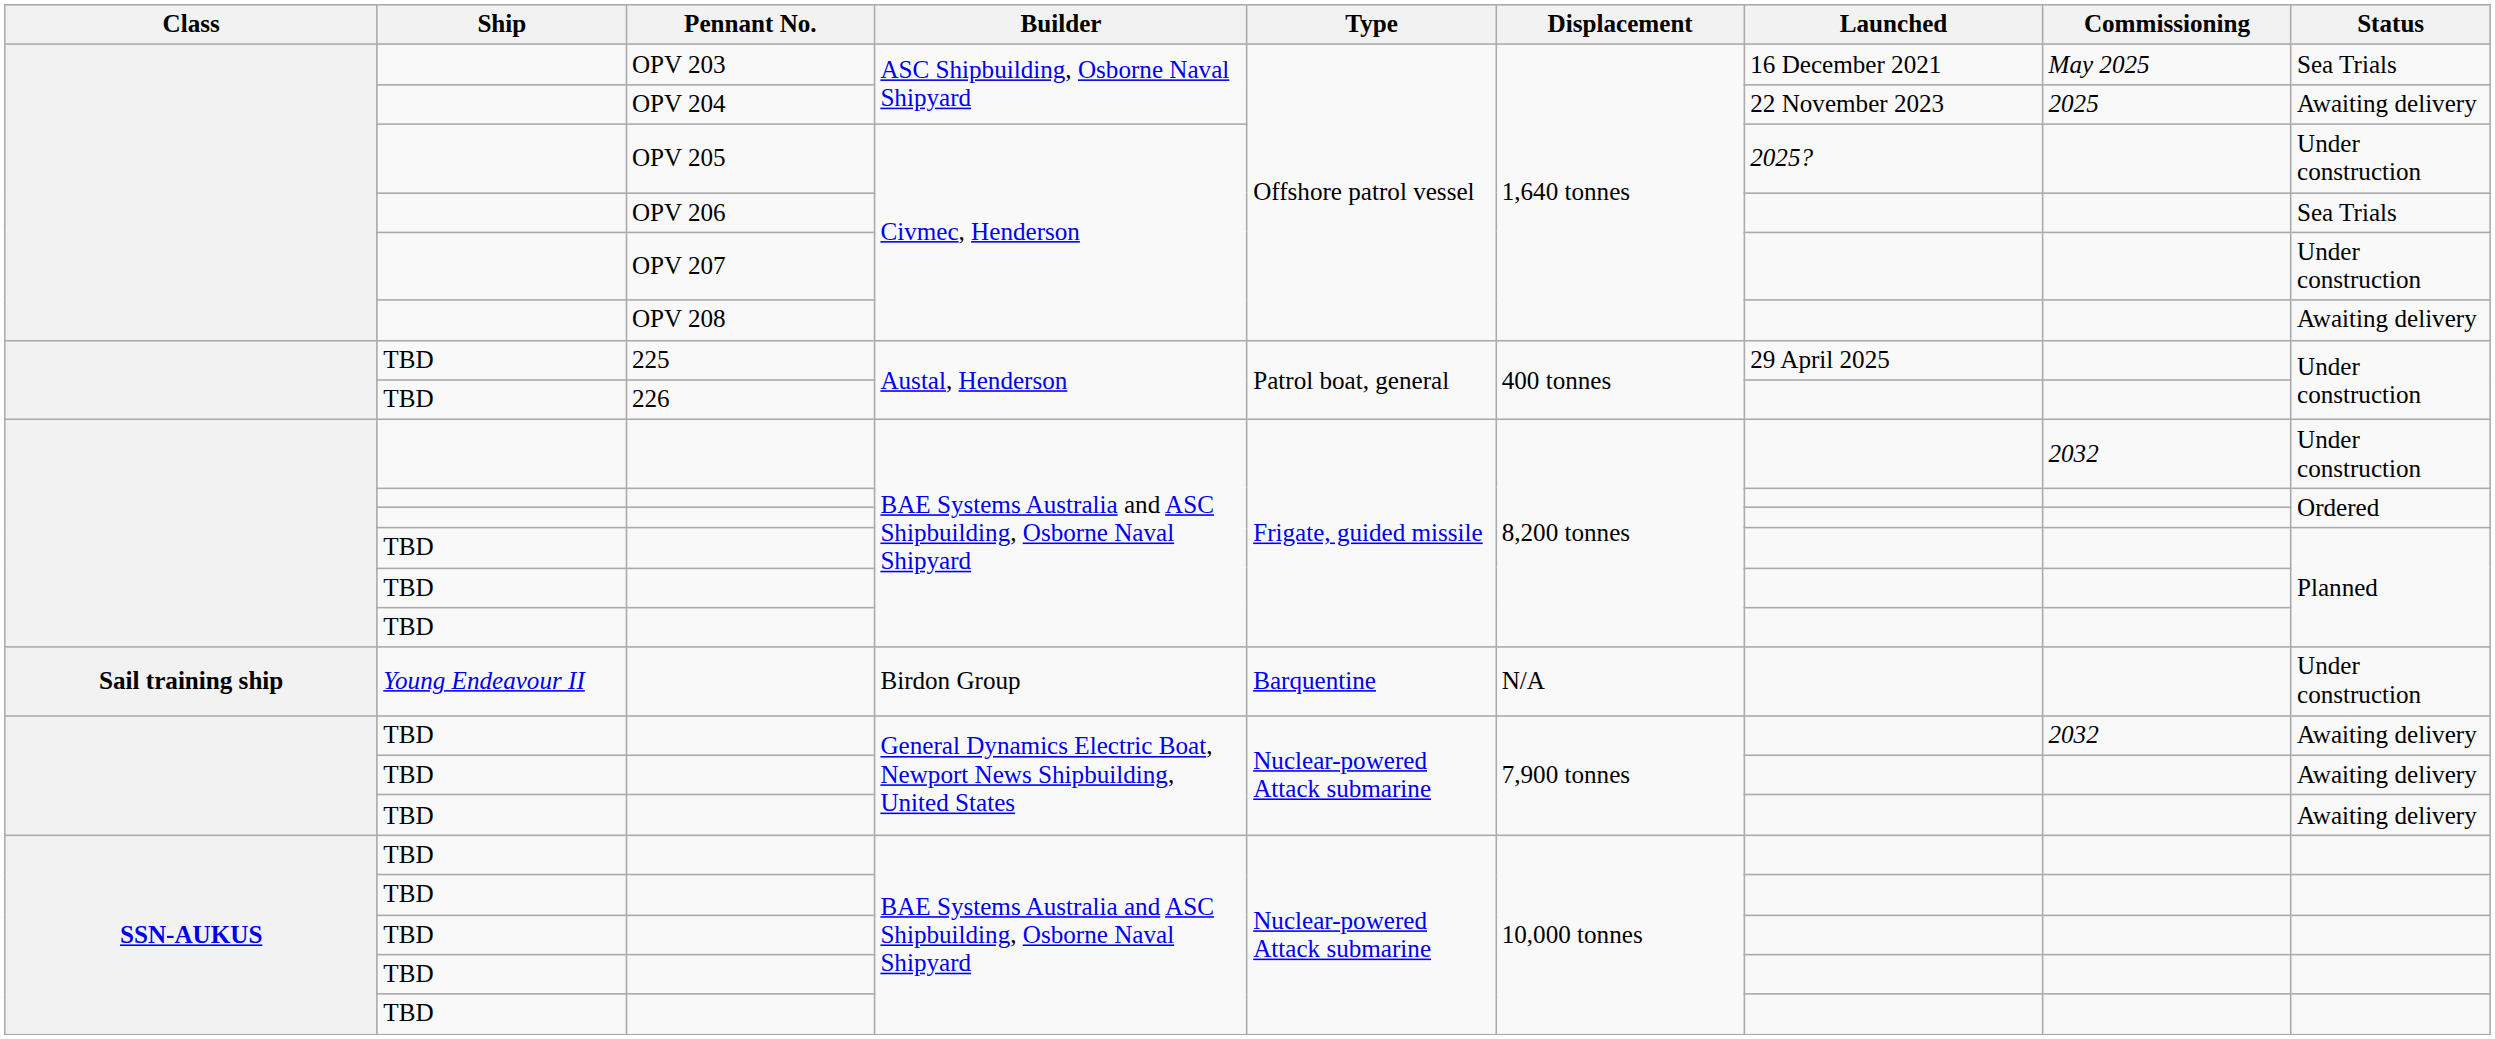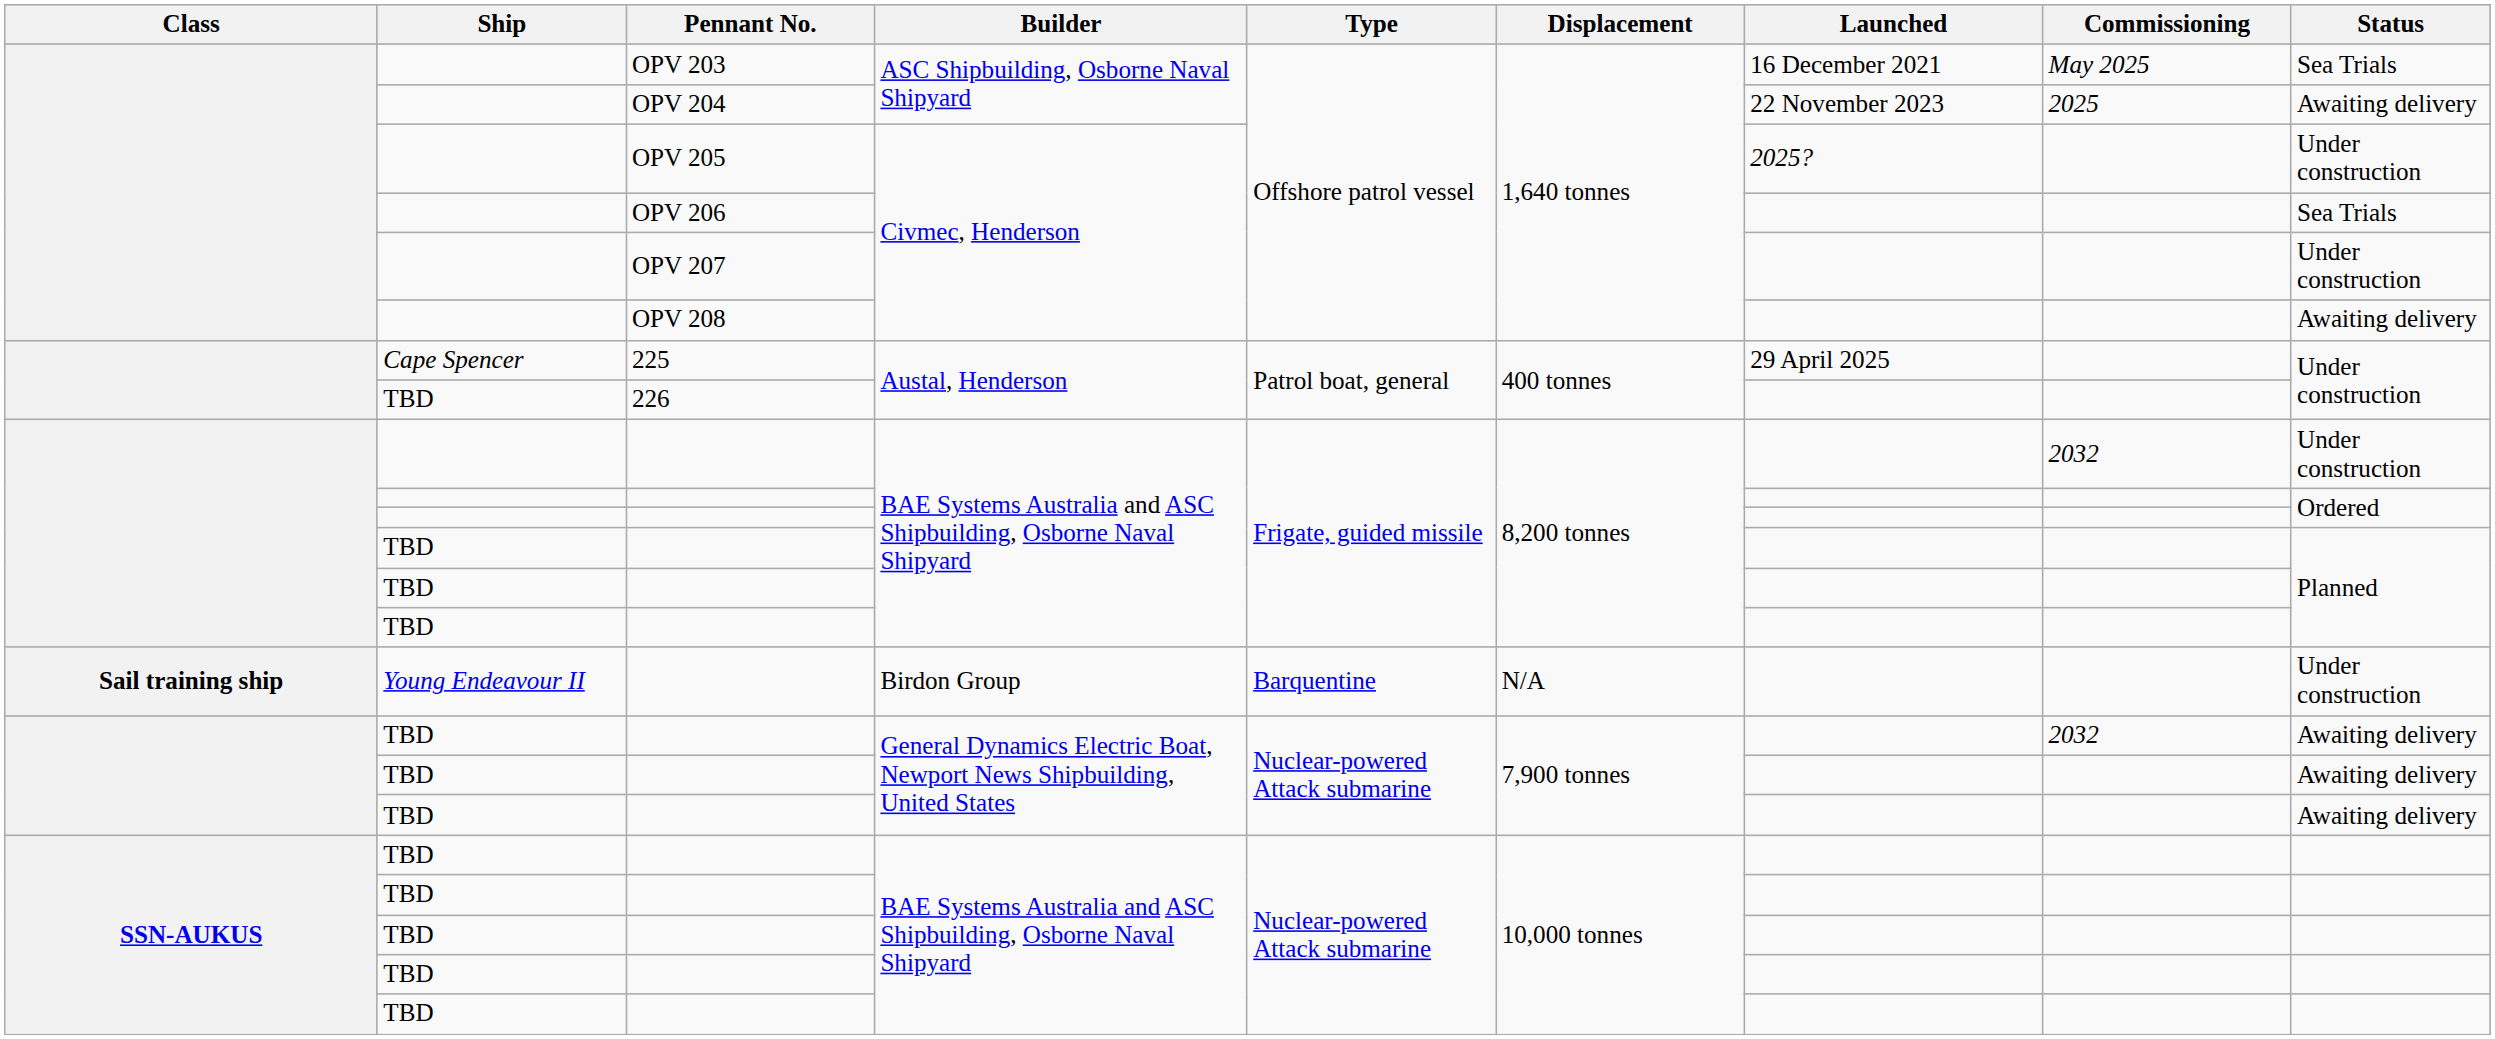225 | Ship: TBD -> Cape Spencer
